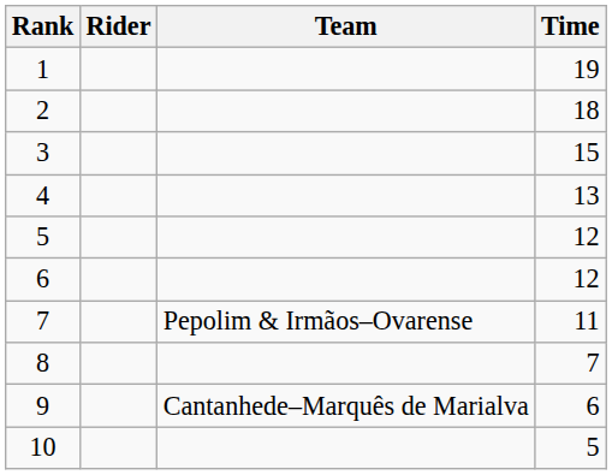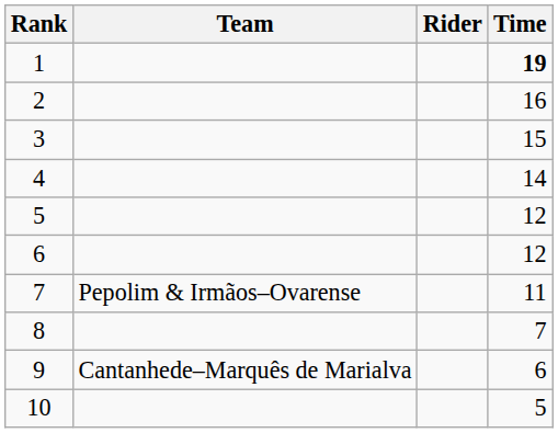columns swapped: Rider <-> Team
1 | Time: normal -> bold
2 | Time: 18 -> 16
4 | Time: 13 -> 14
